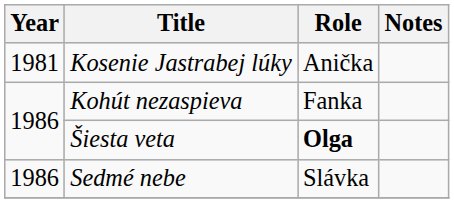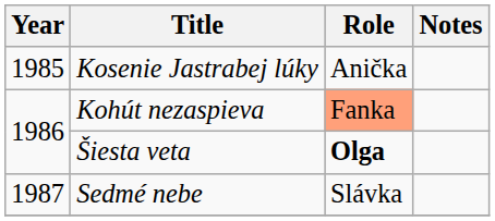Kosenie Jastrabej lúky | Year: 1981 -> 1985
Kohút nezaspieva | Role: no background -> lightsalmon background
Sedmé nebe | Year: 1986 -> 1987
